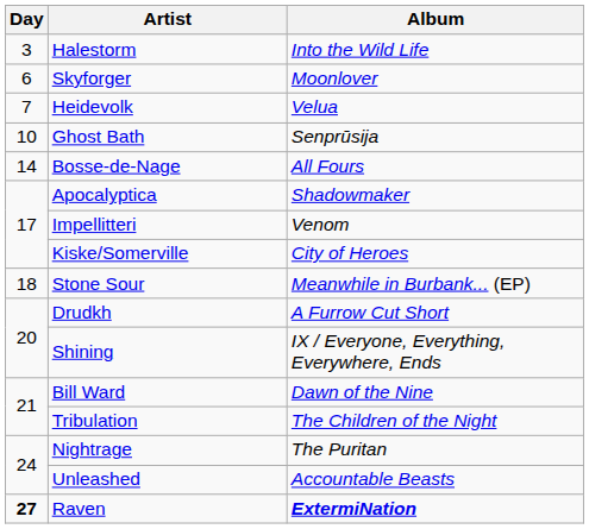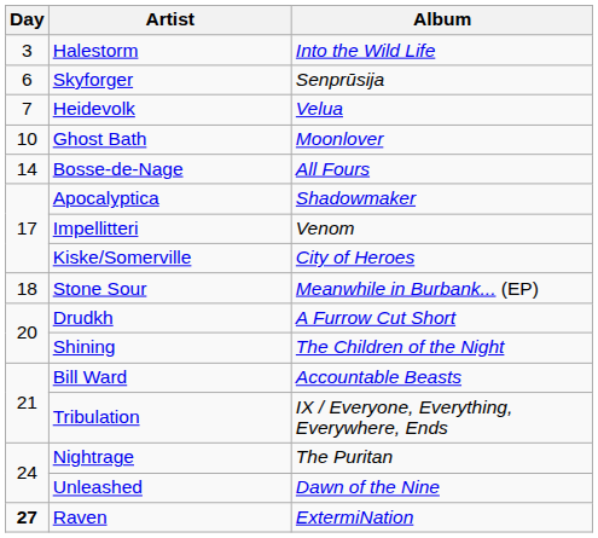Skyforger | Album: Moonlover -> Senprūsija
Ghost Bath | Album: Senprūsija -> Moonlover
Shining | Album: IX / Everyone, Everything, Everywhere, Ends -> The Children of the Night
Bill Ward | Album: Dawn of the Nine -> Accountable Beasts
Tribulation | Album: The Children of the Night -> IX / Everyone, Everything, Everywhere, Ends
Unleashed | Album: Accountable Beasts -> Dawn of the Nine
Raven | Album: bold -> normal
